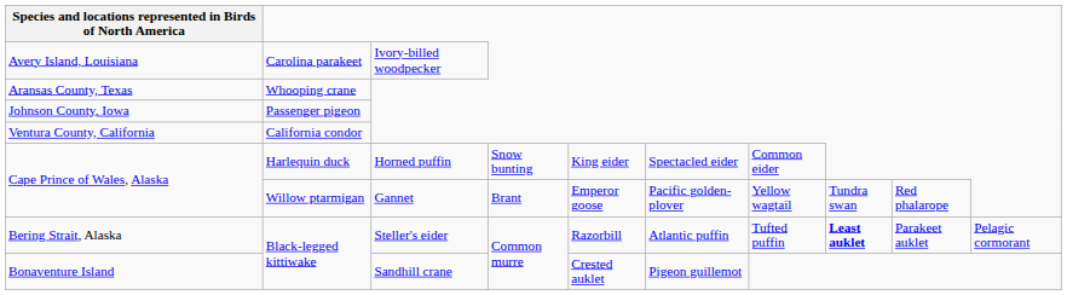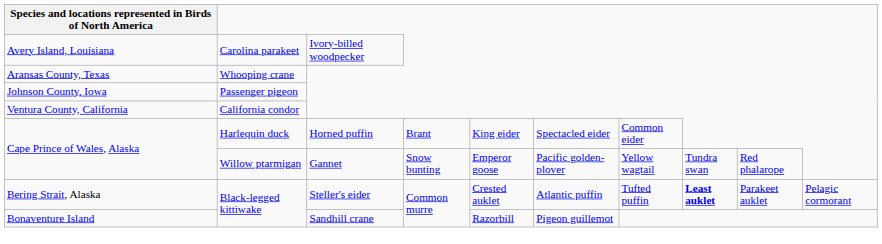Cape Prince of Wales, Alaska / Harlequin duck | column 4: Snow bunting -> Brant
Cape Prince of Wales, Alaska / Willow ptarmigan | column 4: Brant -> Snow bunting
Bering Strait, Alaska | column 5: Razorbill -> Crested auklet
Bonaventure Island | column 5: Crested auklet -> Razorbill
